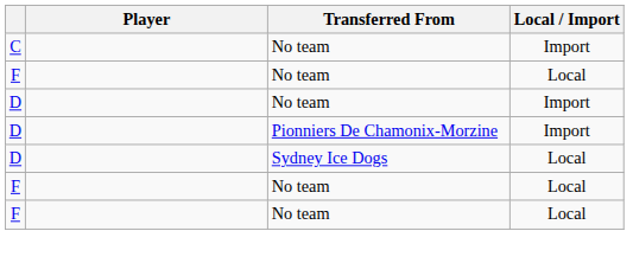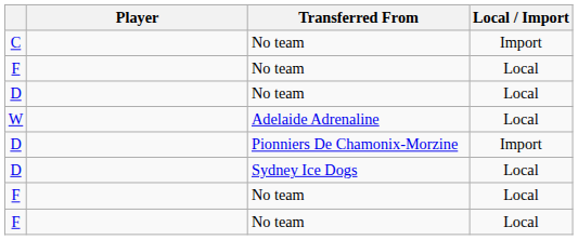D / No team | Local / Import: Import -> Local
+ row: W | Adelaide Adrenaline | Local
